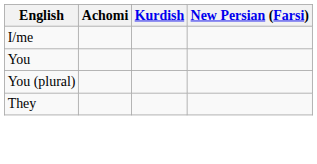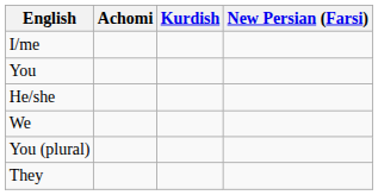+ row: He/she
+ row: We
